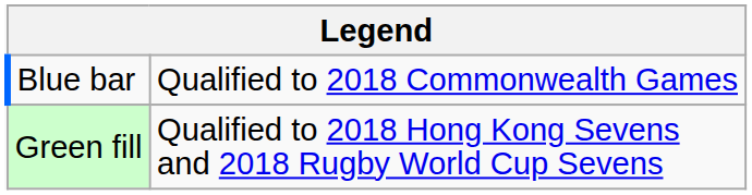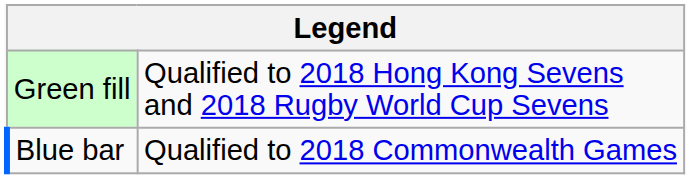rows swapped: Green fill <-> Blue bar
